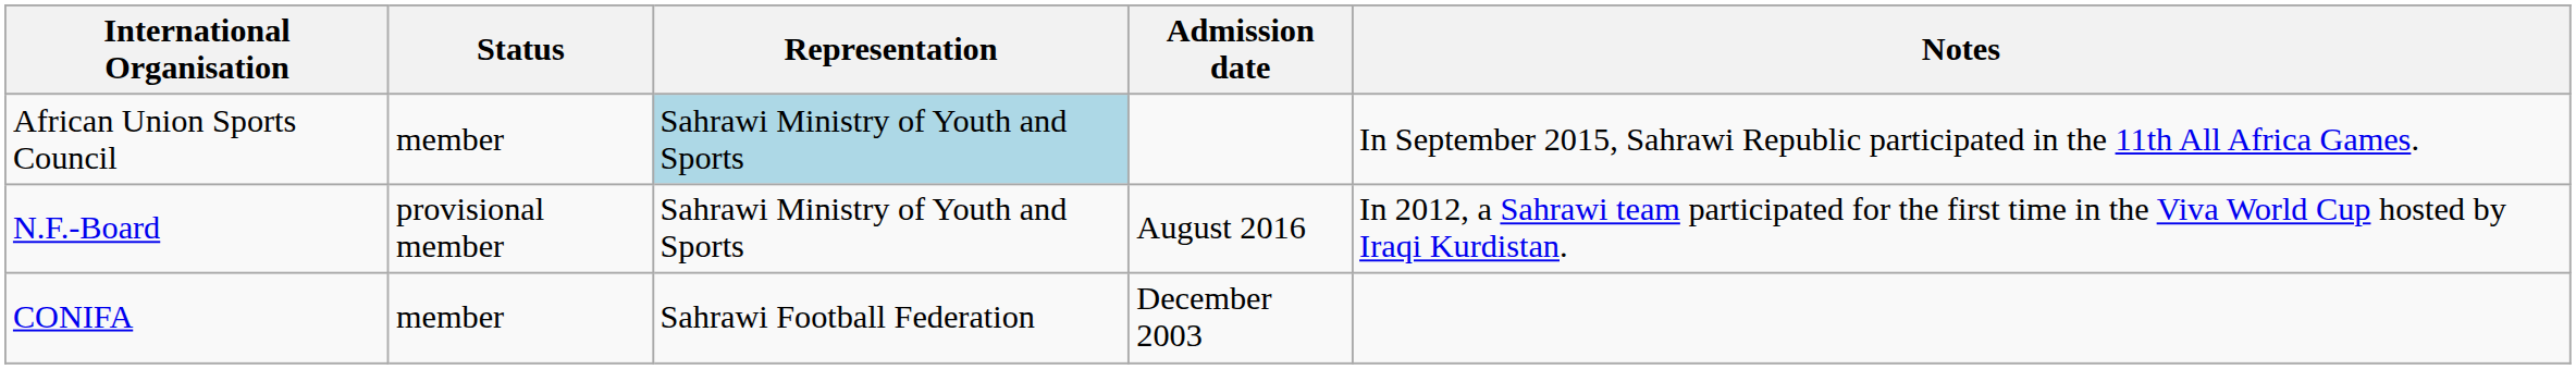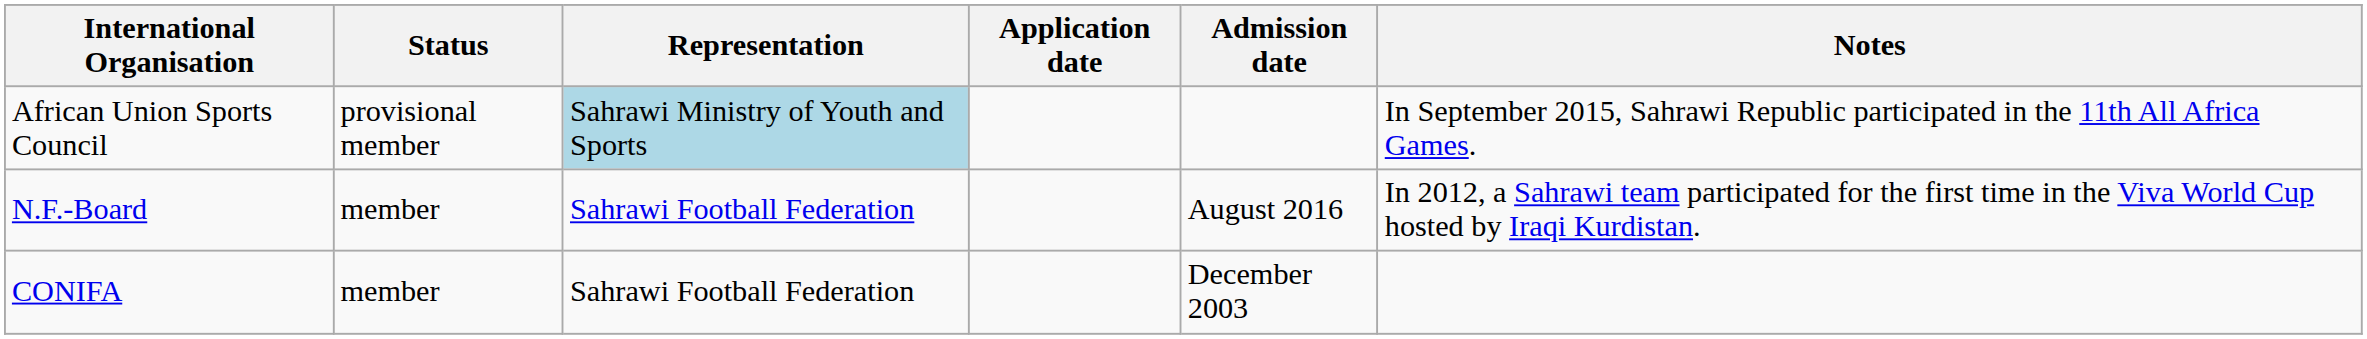+ column: Application date
African Union Sports Council | Status: member -> provisional member
N.F.-Board | Status: provisional member -> member
N.F.-Board | Representation: Sahrawi Ministry of Youth and Sports -> Sahrawi Football Federation
